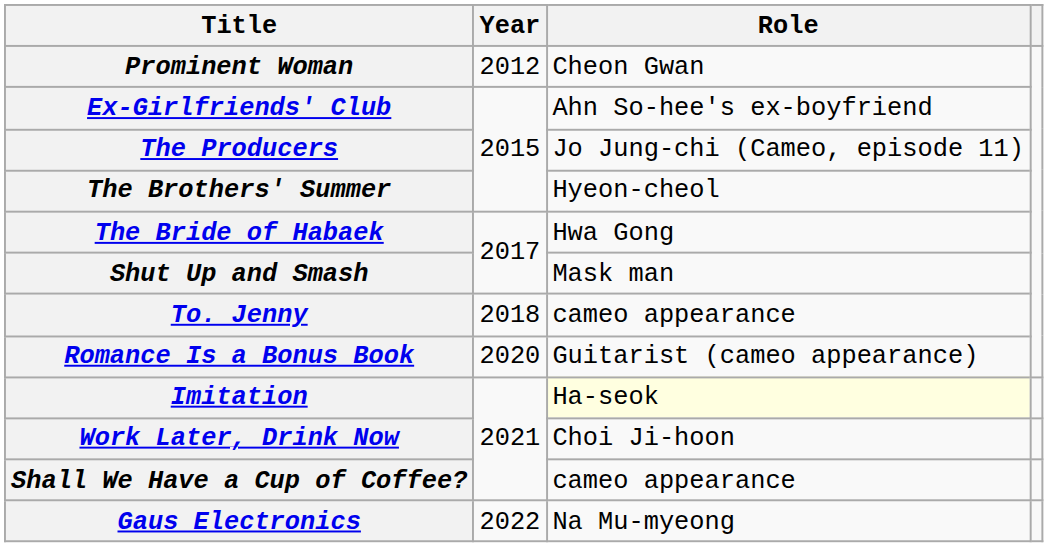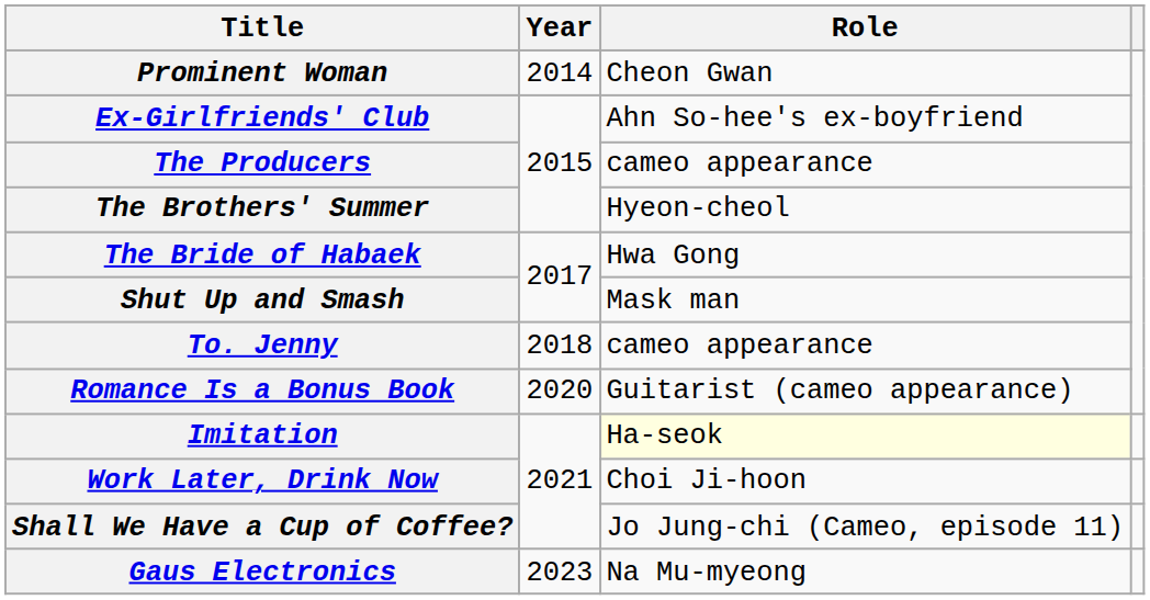Prominent Woman | Year: 2012 -> 2014
The Producers | Role: Jo Jung-chi (Cameo, episode 11) -> cameo appearance
Shall We Have a Cup of Coffee? | Role: cameo appearance -> Jo Jung-chi (Cameo, episode 11)
Gaus Electronics | Year: 2022 -> 2023
